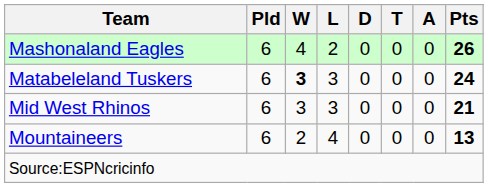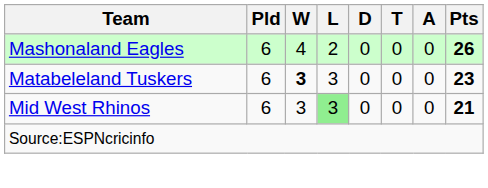Matabeleland Tuskers | Pts: 24 -> 23
Mid West Rhinos | L: no background -> lightgreen background
- row: Mountaineers | 6 | 2 | 4 | 0 | 0 | 0 | 13
